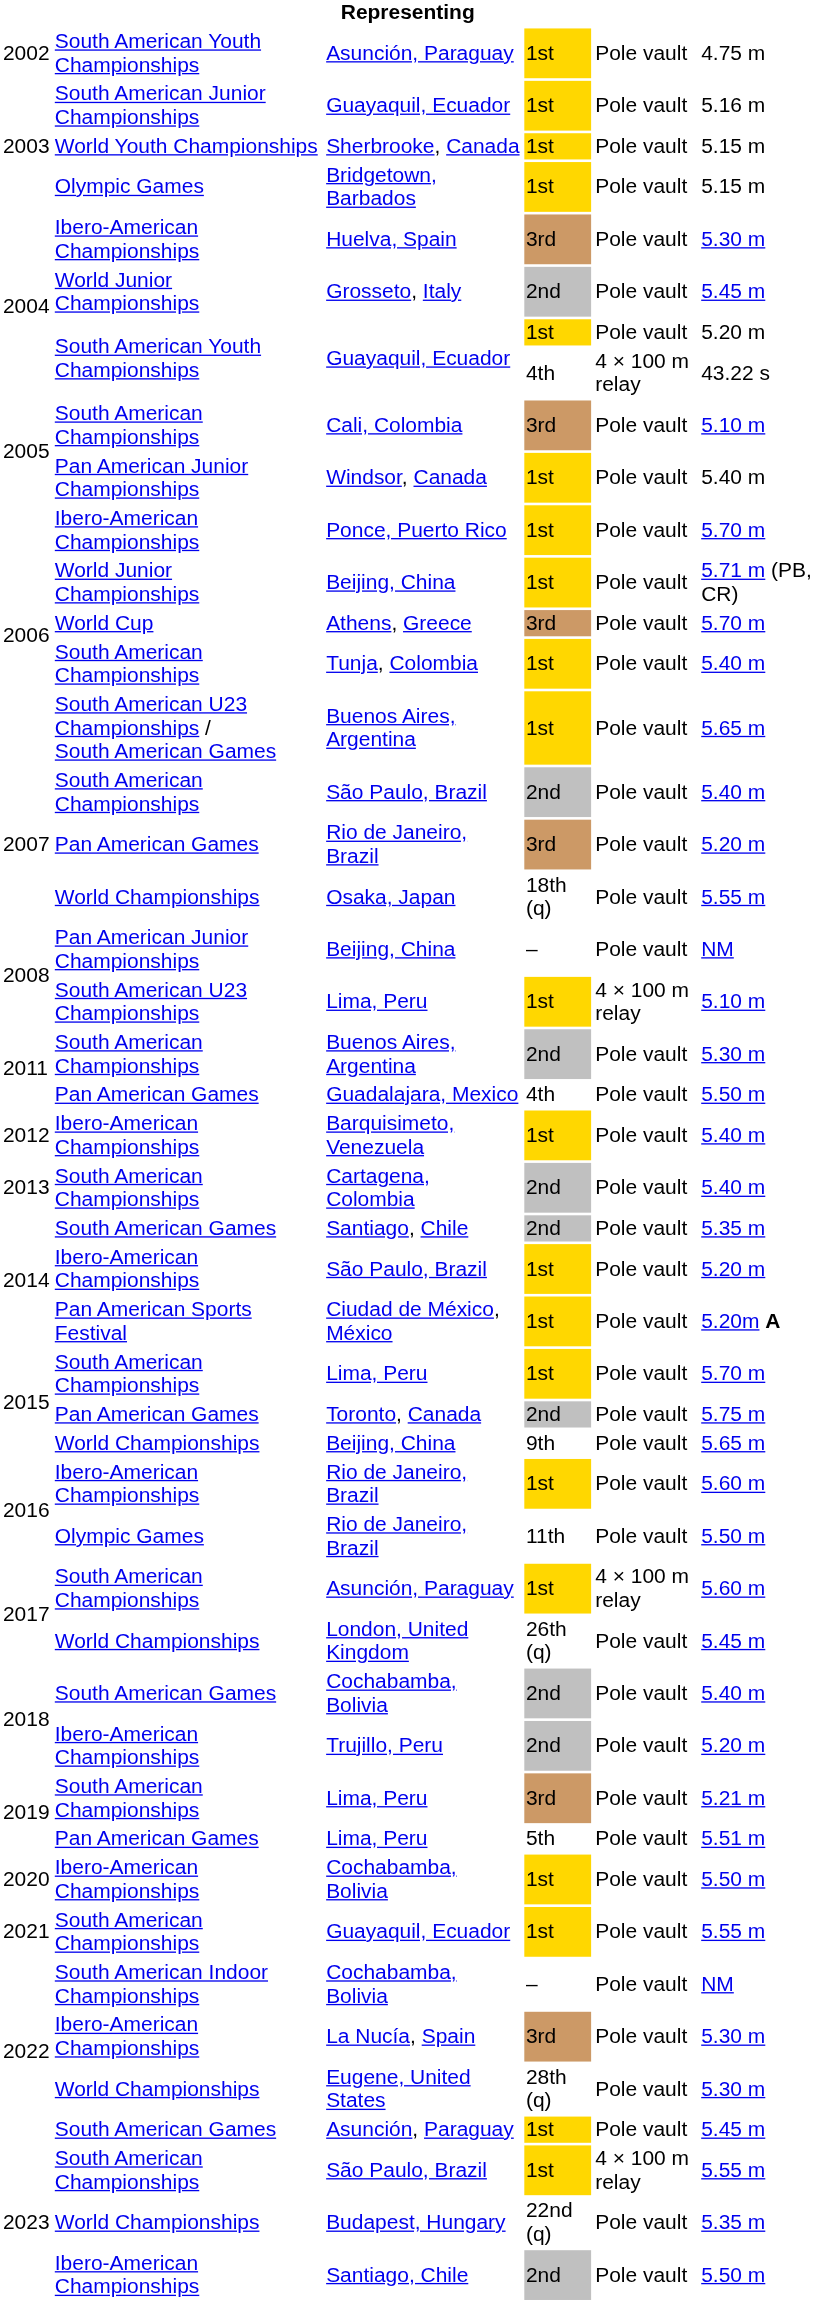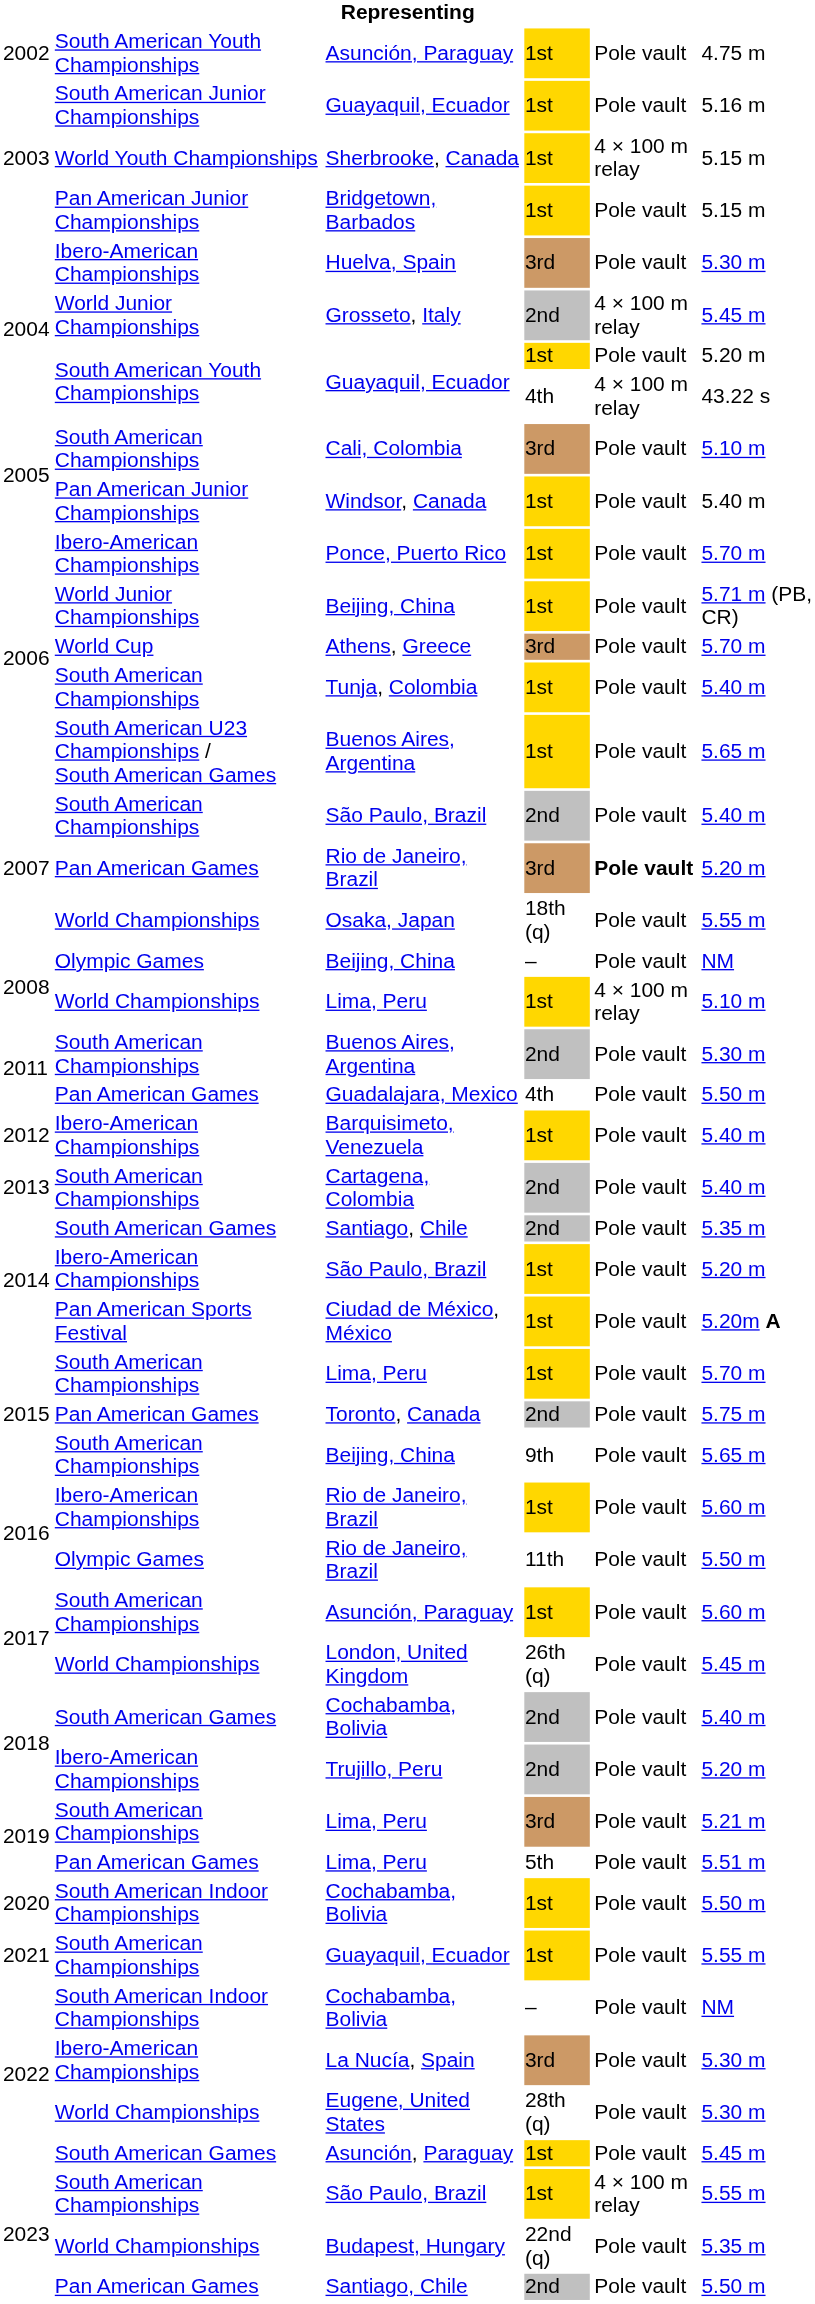Sherbrooke, Canada | column 5: Pole vault -> 4 × 100 m relay
Bridgetown, Barbados | column 2: Olympic Games -> Pan American Junior Championships
Grosseto, Italy | column 5: Pole vault -> 4 × 100 m relay
2007 / Rio de Janeiro, Brazil | column 5: normal -> bold
2008 / Beijing, China | column 2: Pan American Junior Championships -> Olympic Games
2008 / Lima, Peru | column 2: South American U23 Championships -> World Championships
2015 / Beijing, China | column 2: World Championships -> South American Championships
2017 / Asunción, Paraguay | column 5: 4 × 100 m relay -> Pole vault
2020 / Cochabamba, Bolivia | column 2: Ibero-American Championships -> South American Indoor Championships
2023 / Santiago, Chile | column 2: Ibero-American Championships -> Pan American Games
